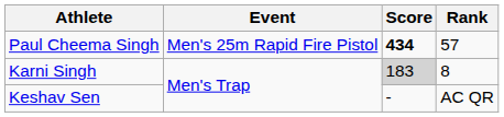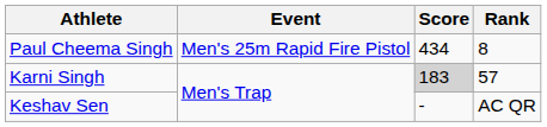Paul Cheema Singh | Score: bold -> normal
Paul Cheema Singh | Rank: 57 -> 8
Karni Singh | Rank: 8 -> 57
